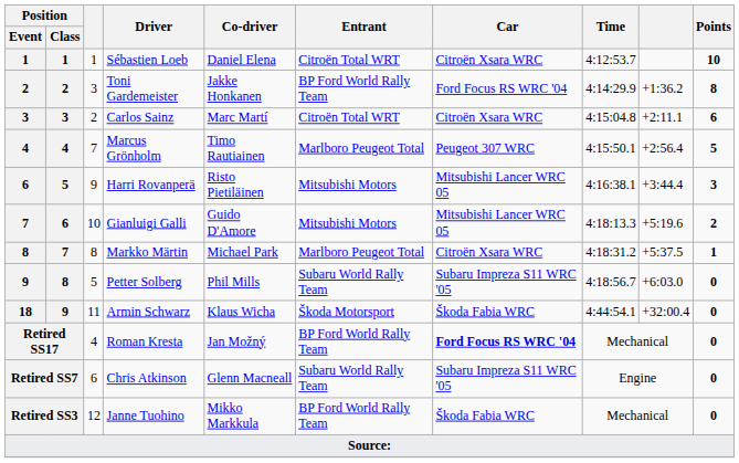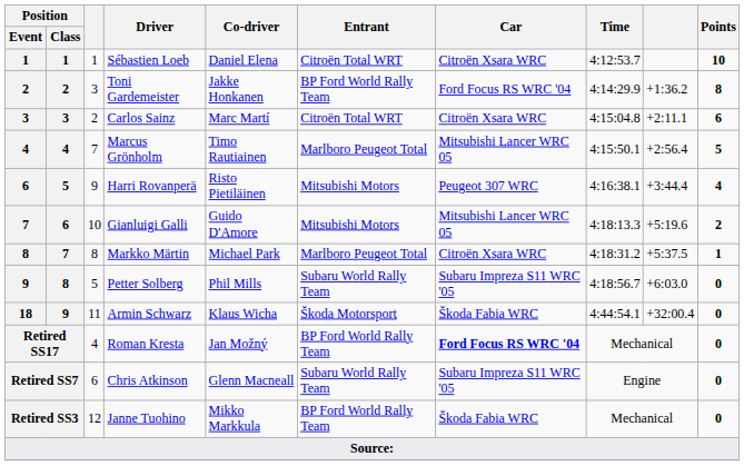Marcus Grönholm | Car: Peugeot 307 WRC -> Mitsubishi Lancer WRC 05
Harri Rovanperä | Car: Mitsubishi Lancer WRC 05 -> Peugeot 307 WRC
Harri Rovanperä | Points: 3 -> 4
